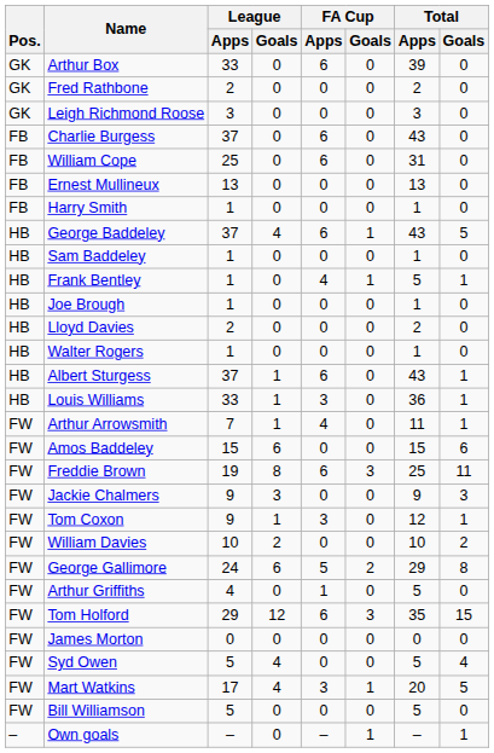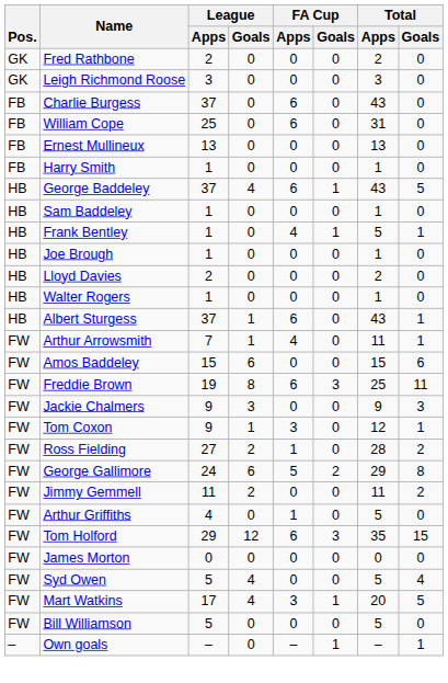- row: GK | Arthur Box | 33 | 0 | 6 | 0 | 39 | 0
- row: HB | Louis Williams | 33 | 1 | 3 | 0 | 36 | 1
- row: FW | William Davies | 10 | 2 | 0 | 0 | 10 | 2
+ row: FW | Ross Fielding | 27 | 2 | 1 | 0 | 28 | 2
+ row: FW | Jimmy Gemmell | 11 | 2 | 0 | 0 | 11 | 2
